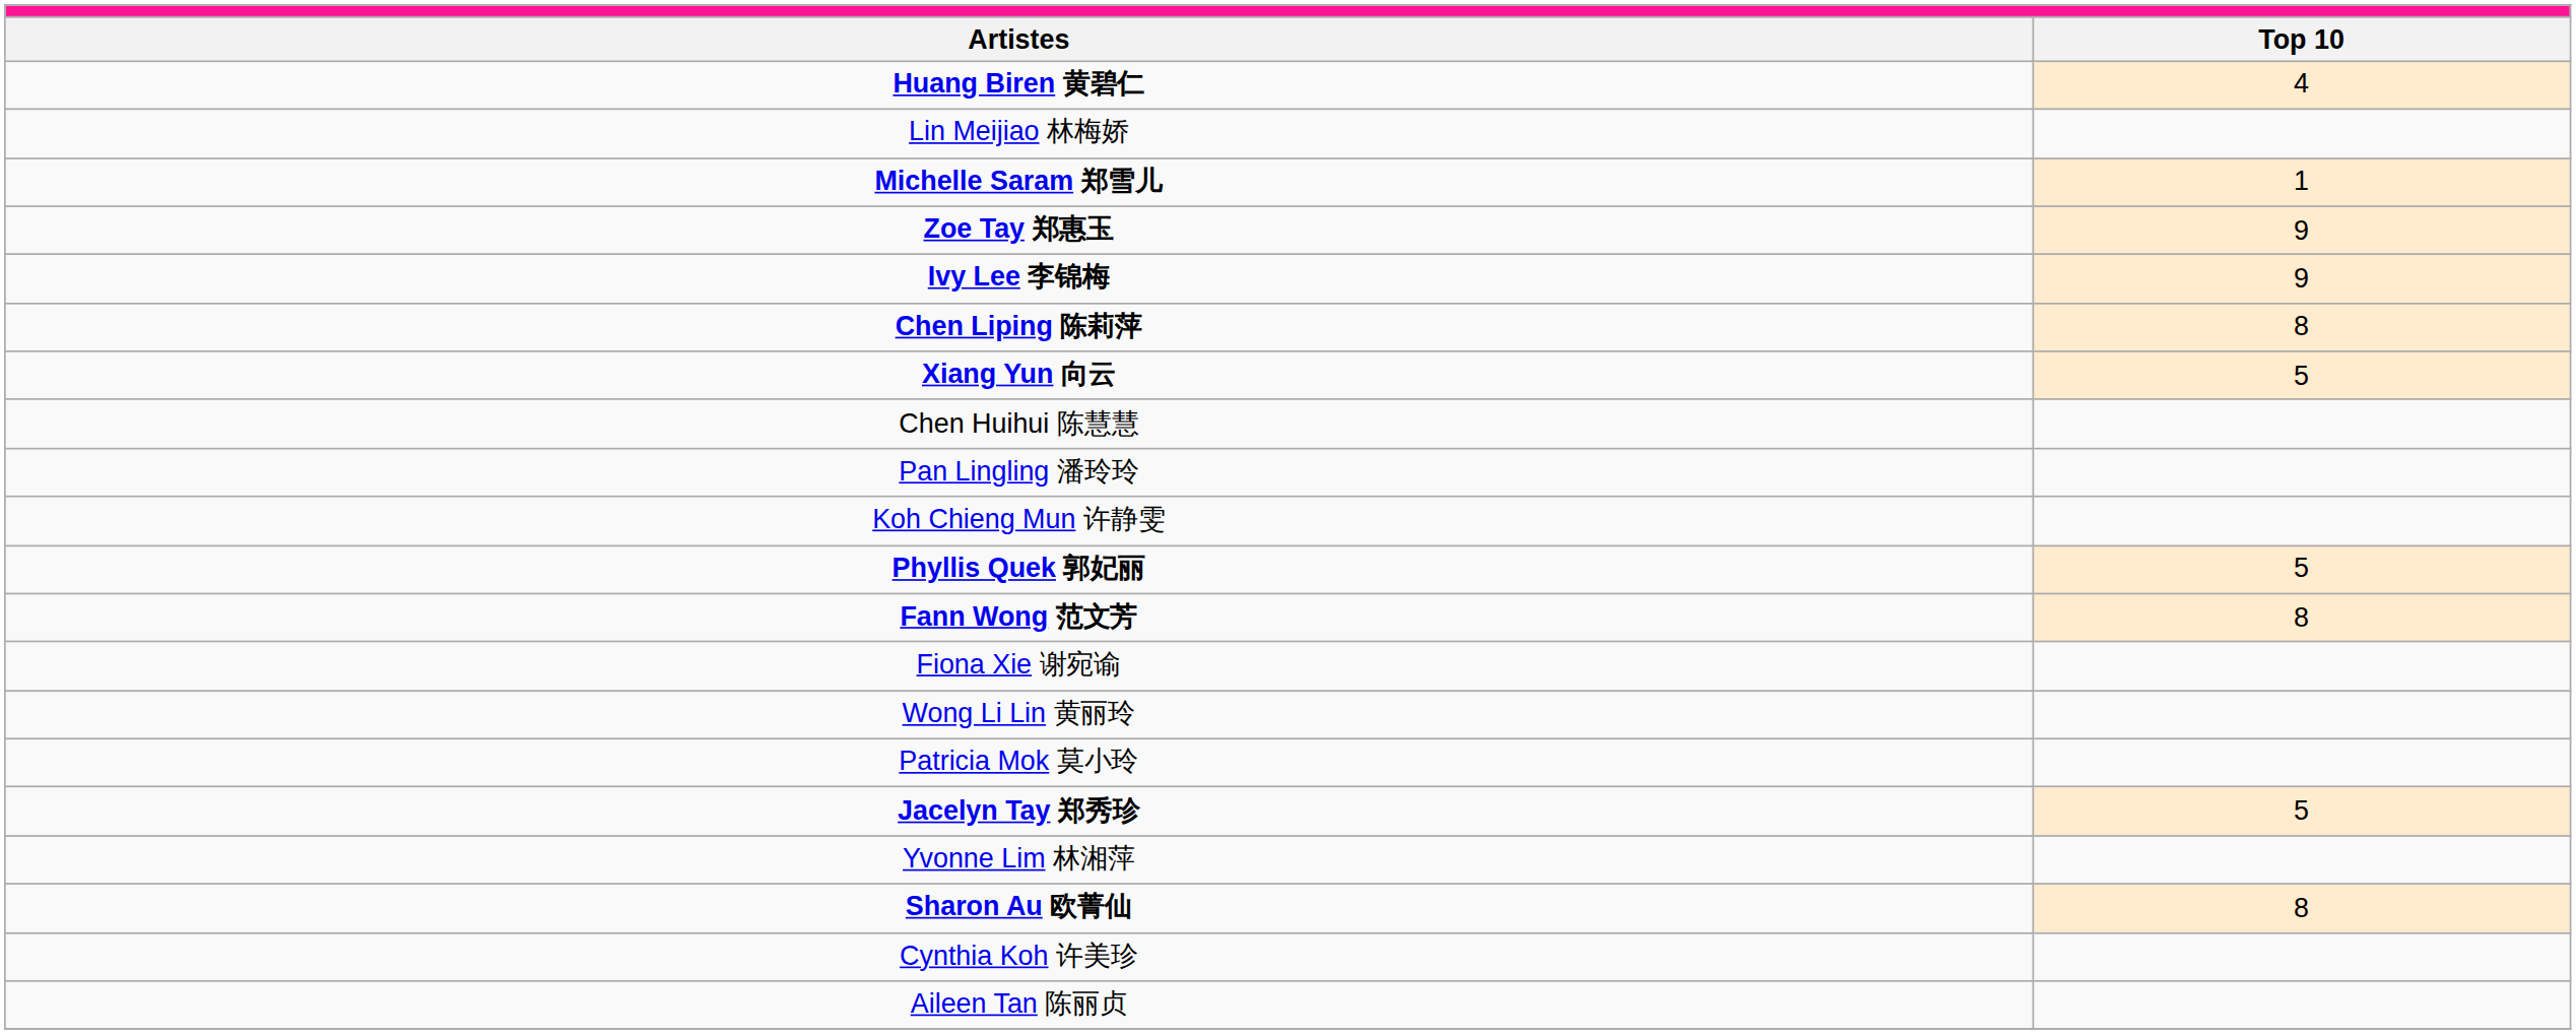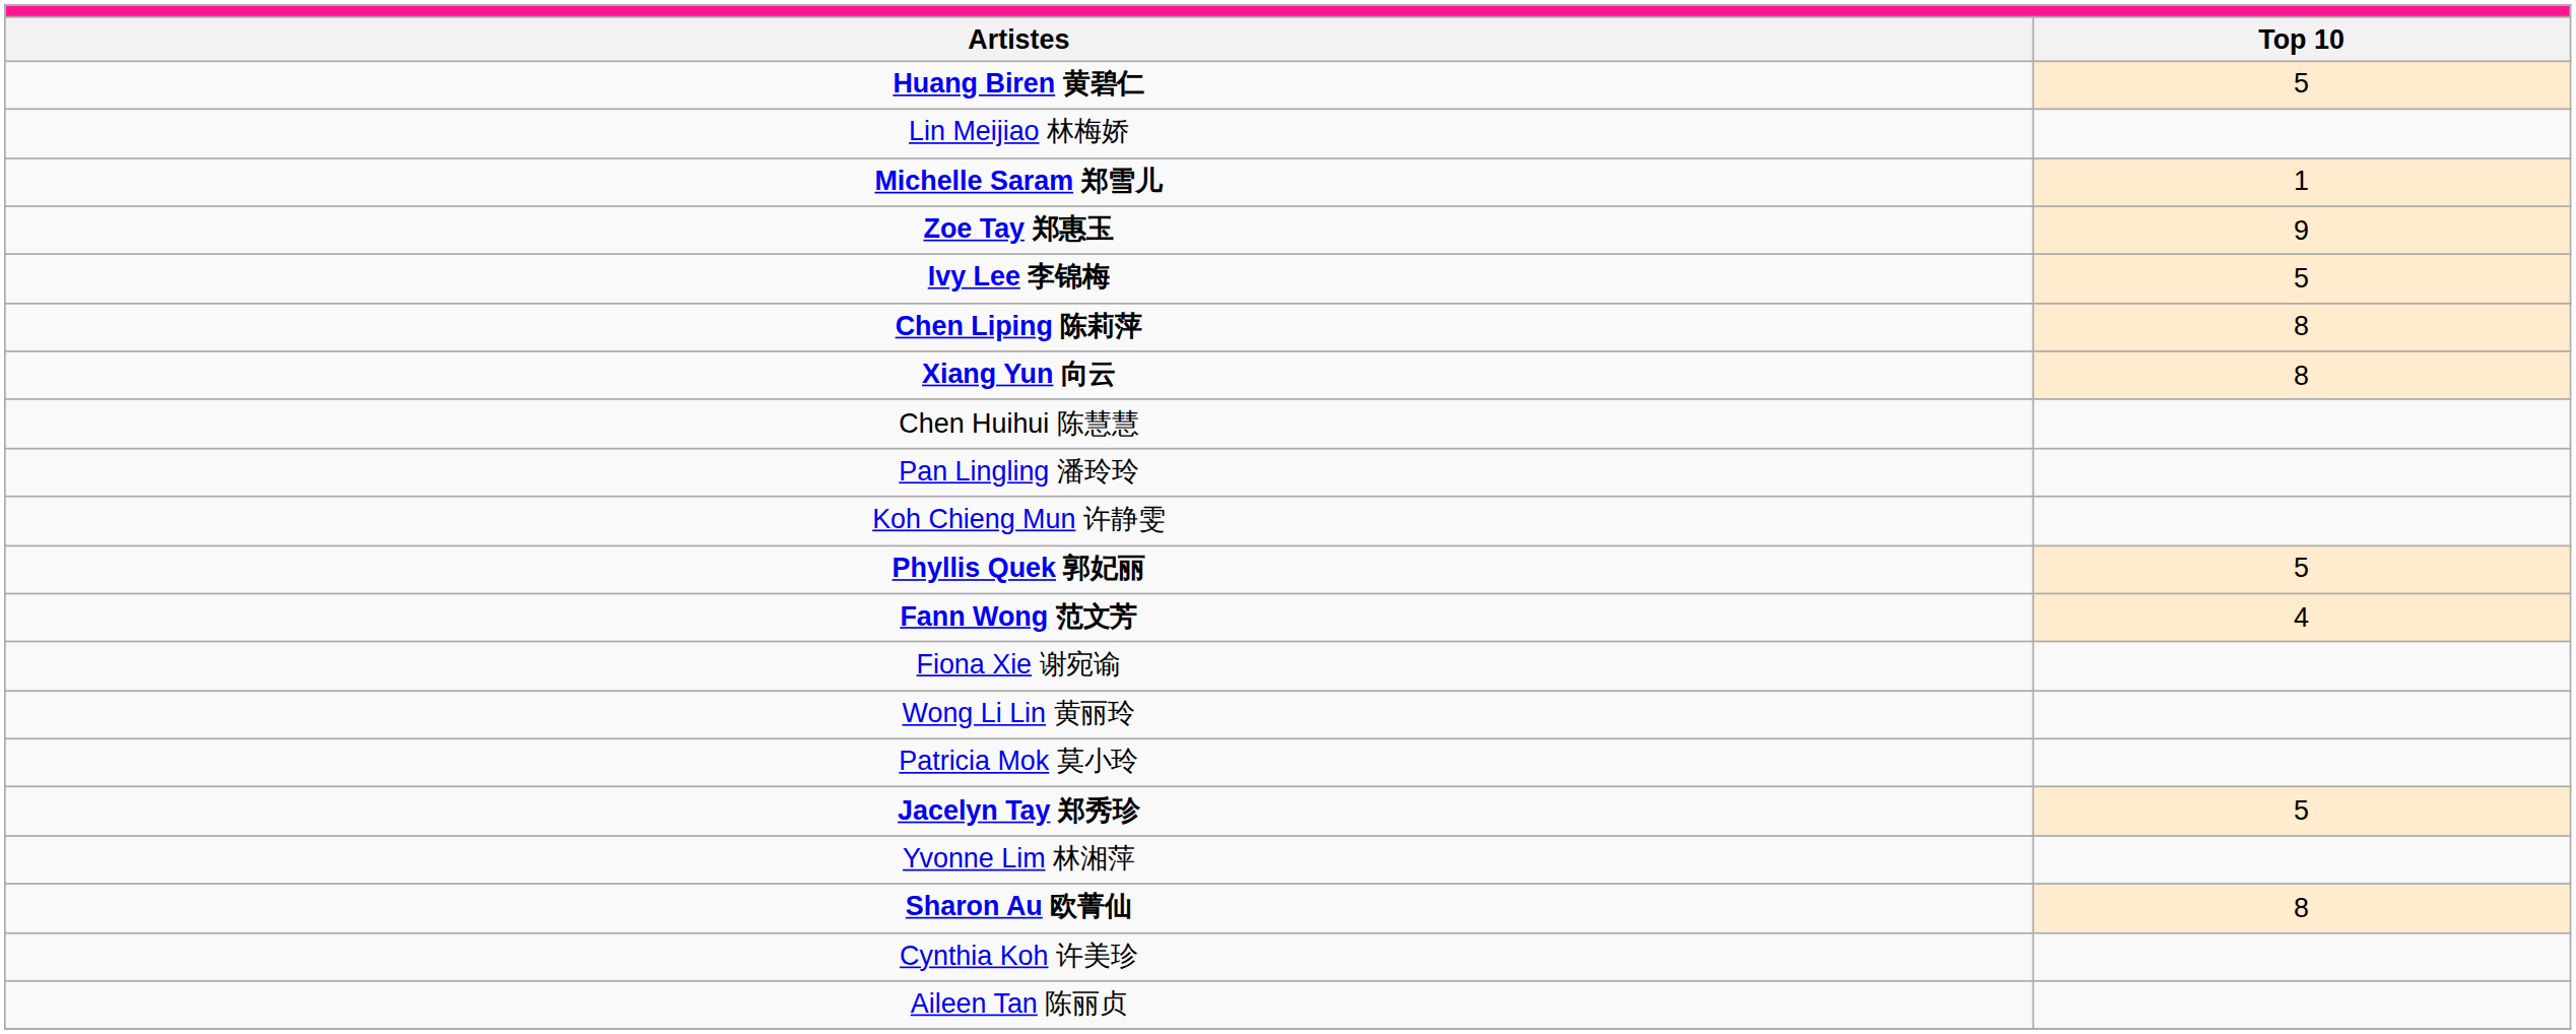Huang Biren 黄碧仁 | column 2: 4 -> 5
Ivy Lee 李锦梅 | column 2: 9 -> 5
Xiang Yun 向云 | column 2: 5 -> 8
Fann Wong 范文芳 | column 2: 8 -> 4
